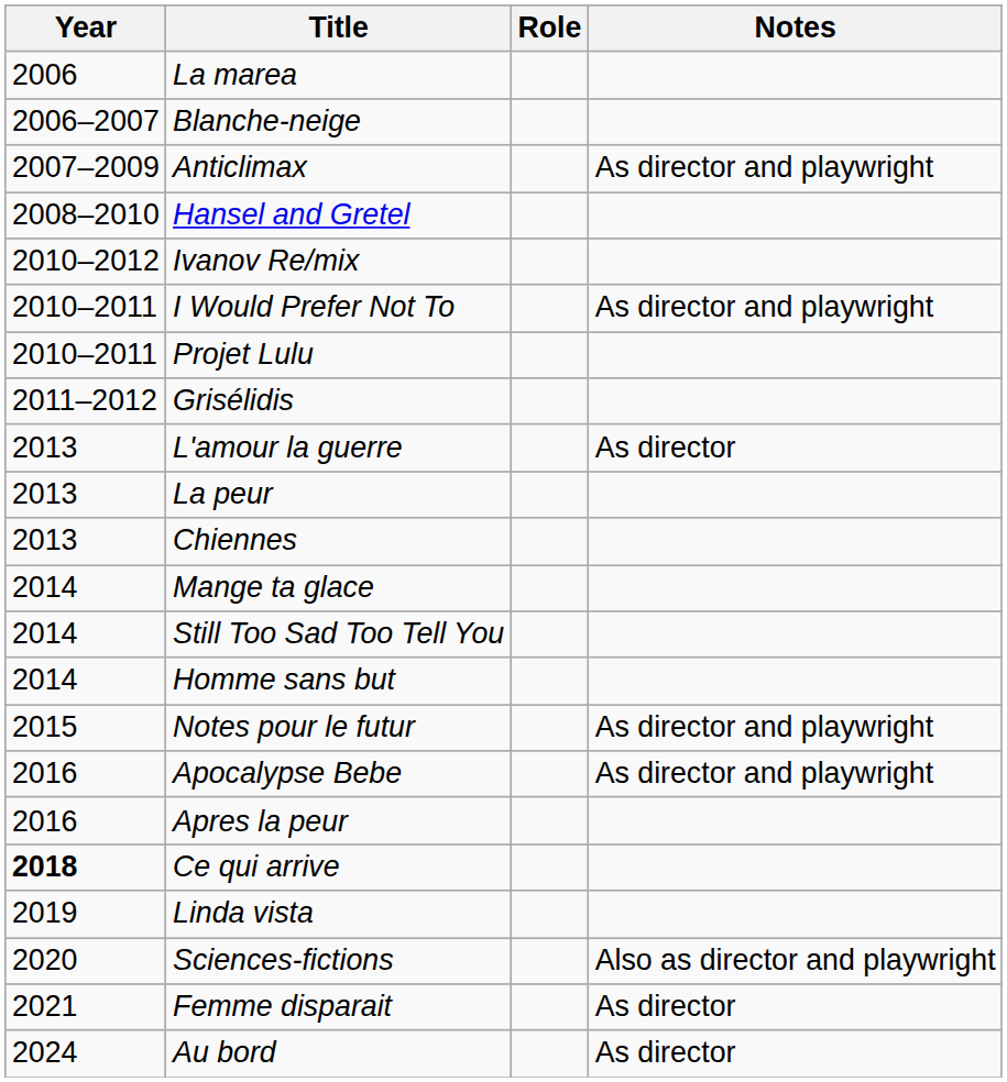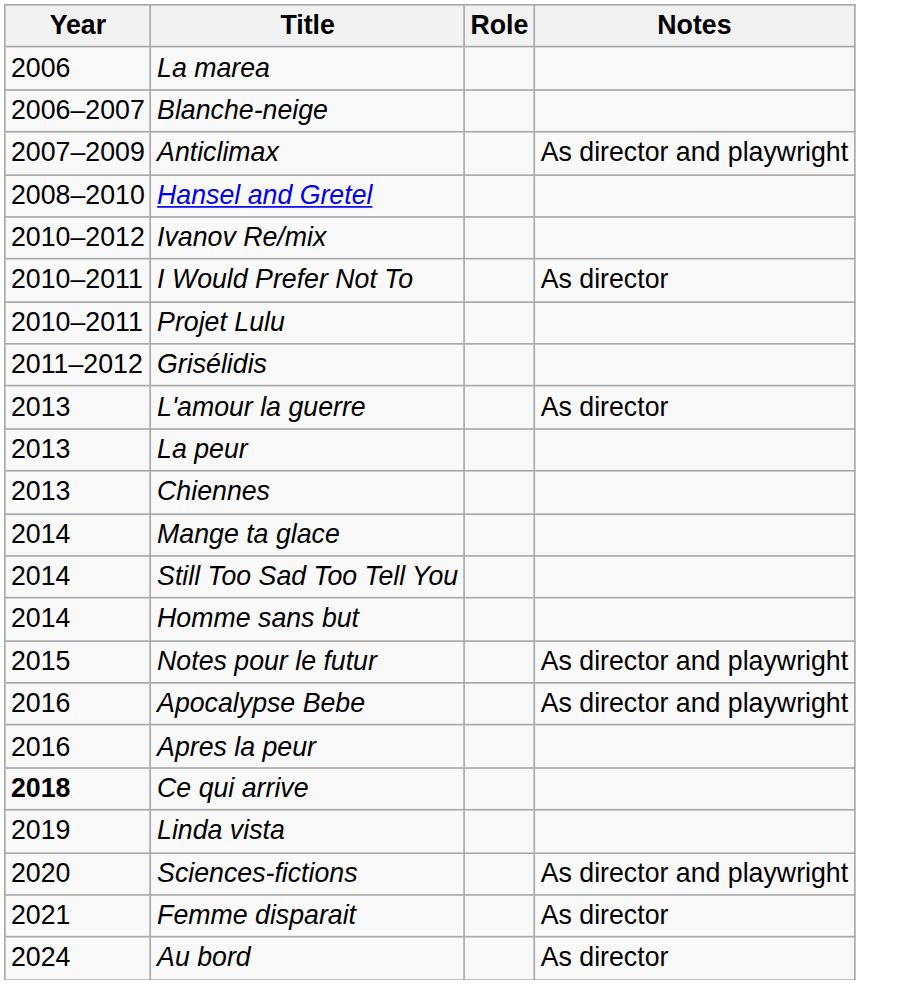I Would Prefer Not To | Notes: As director and playwright -> As director
Sciences-fictions | Notes: Also as director and playwright -> As director and playwright
